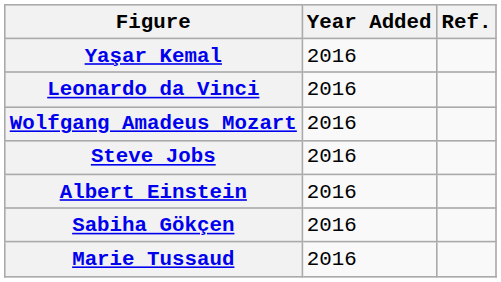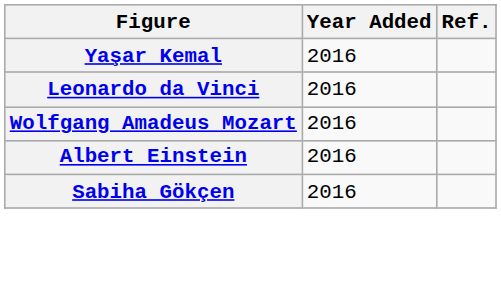- row: Steve Jobs | 2016
- row: Marie Tussaud | 2016
